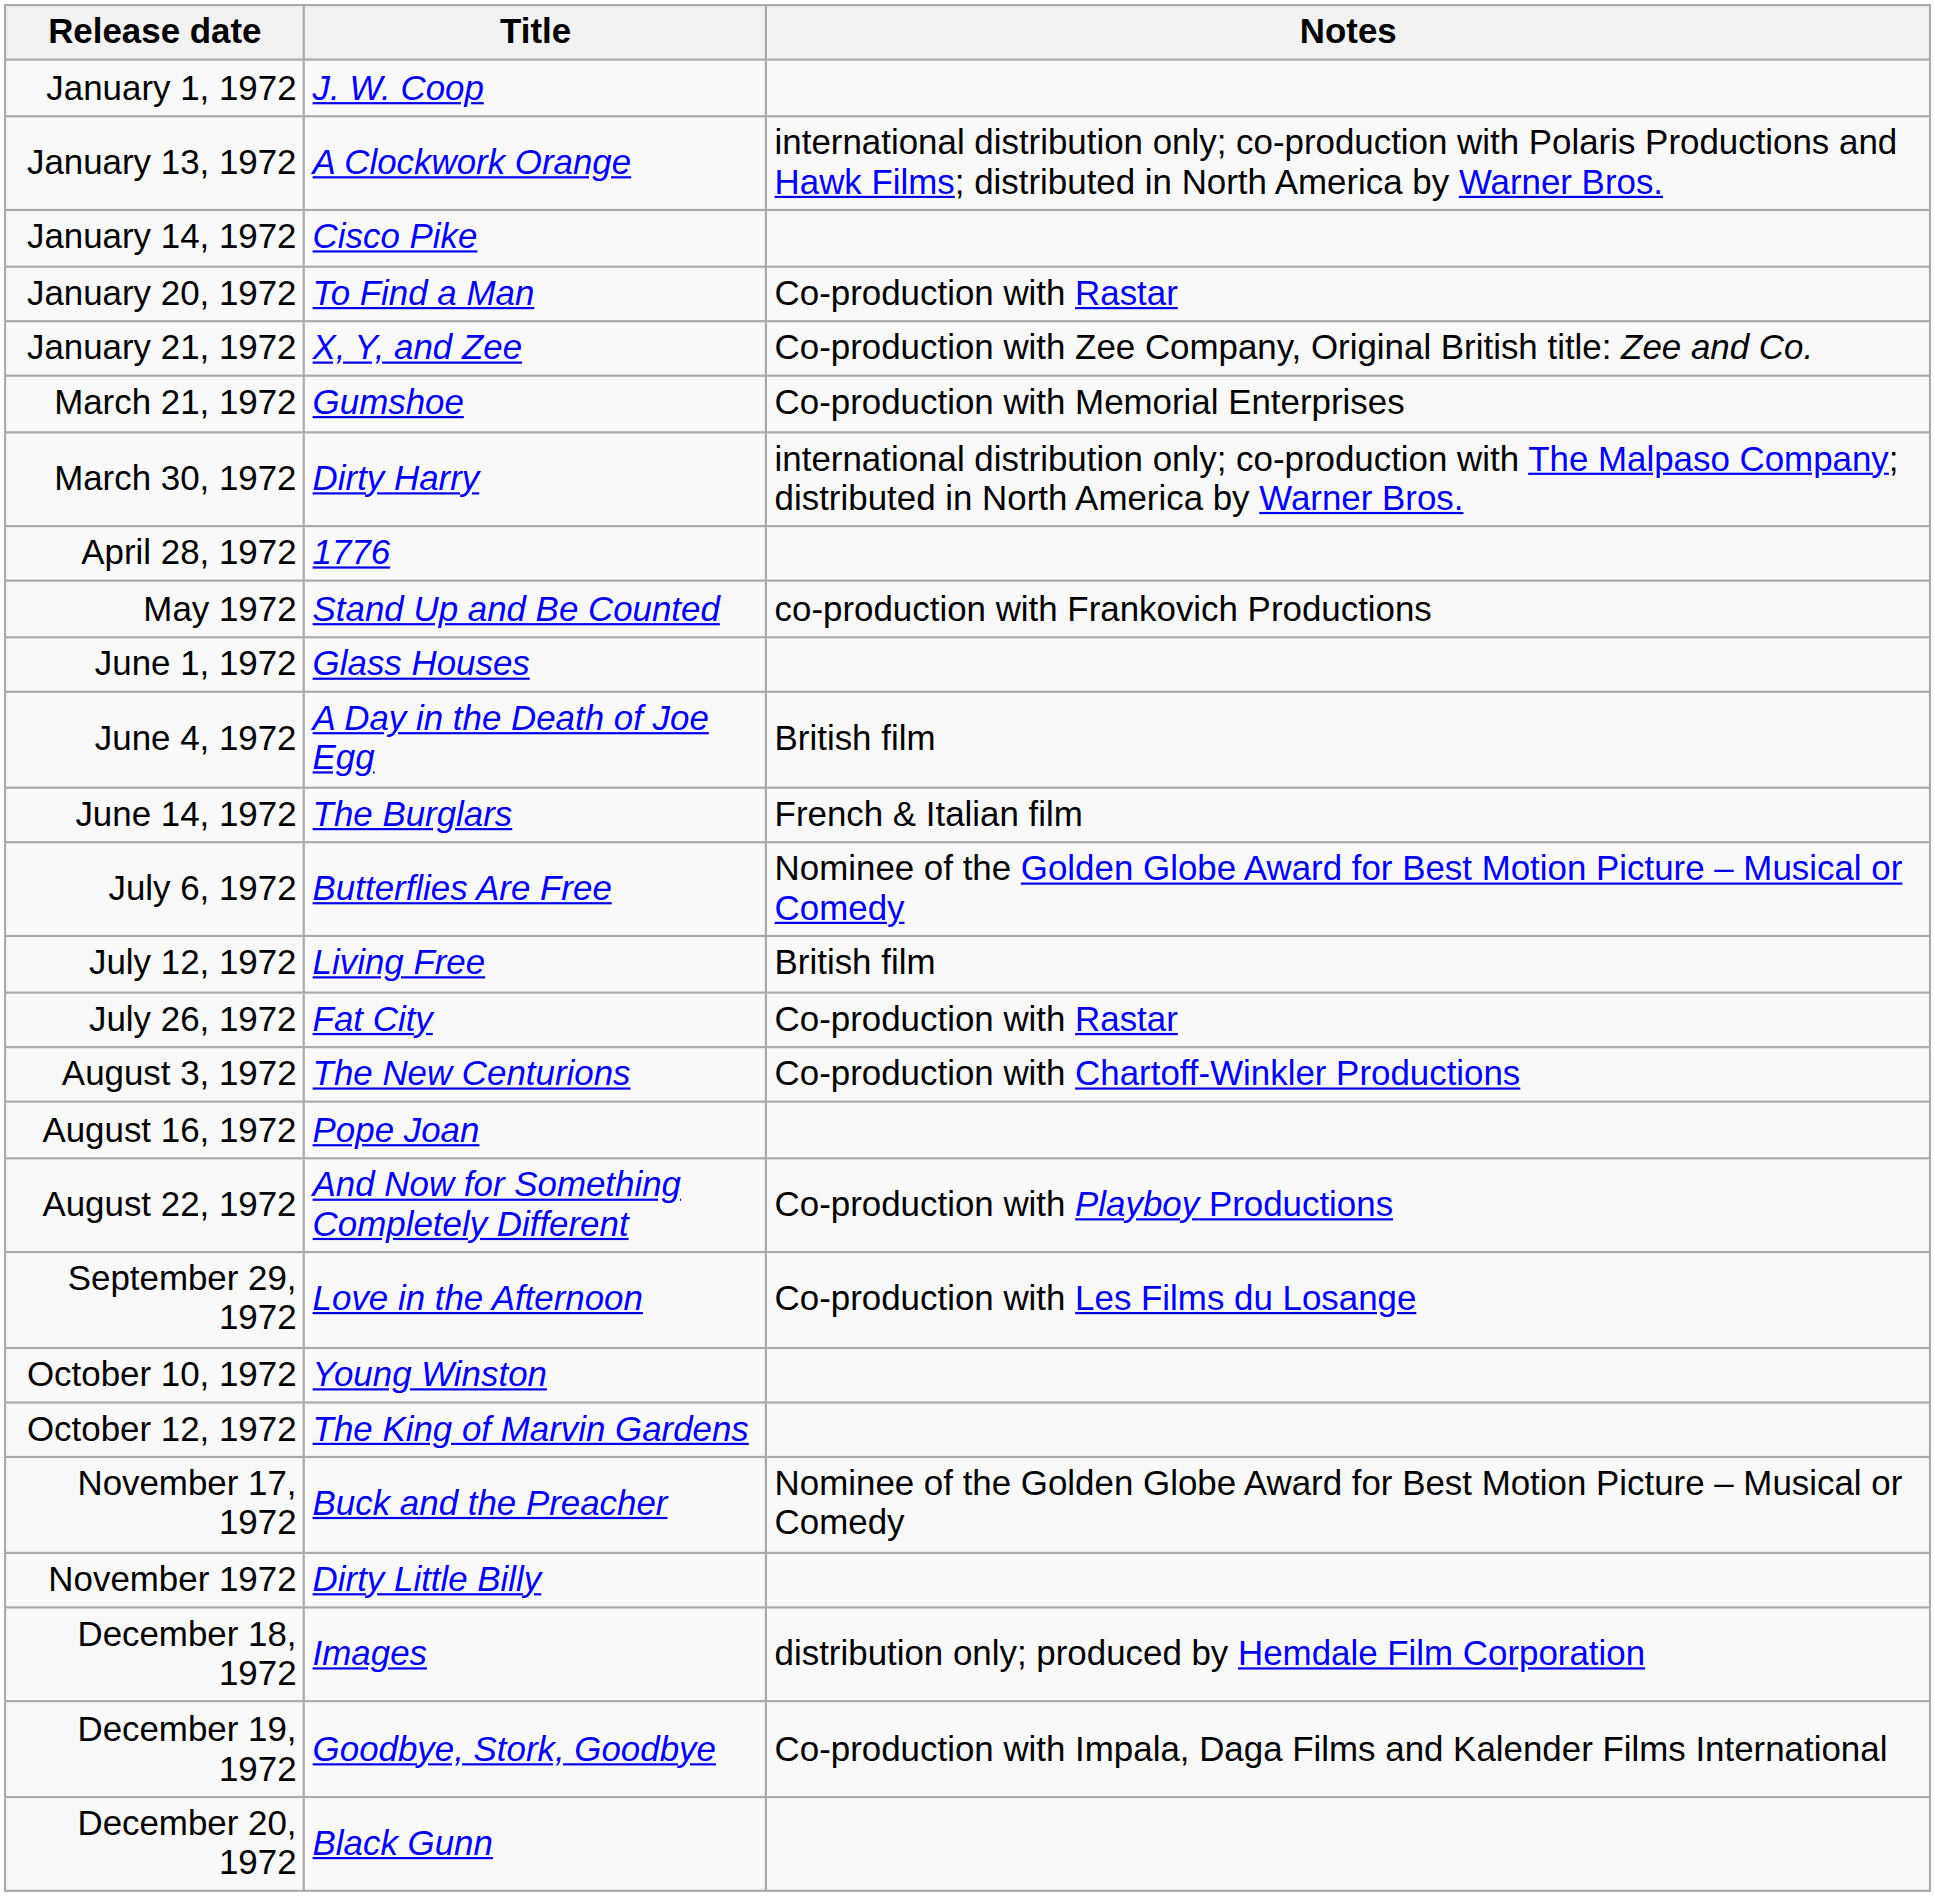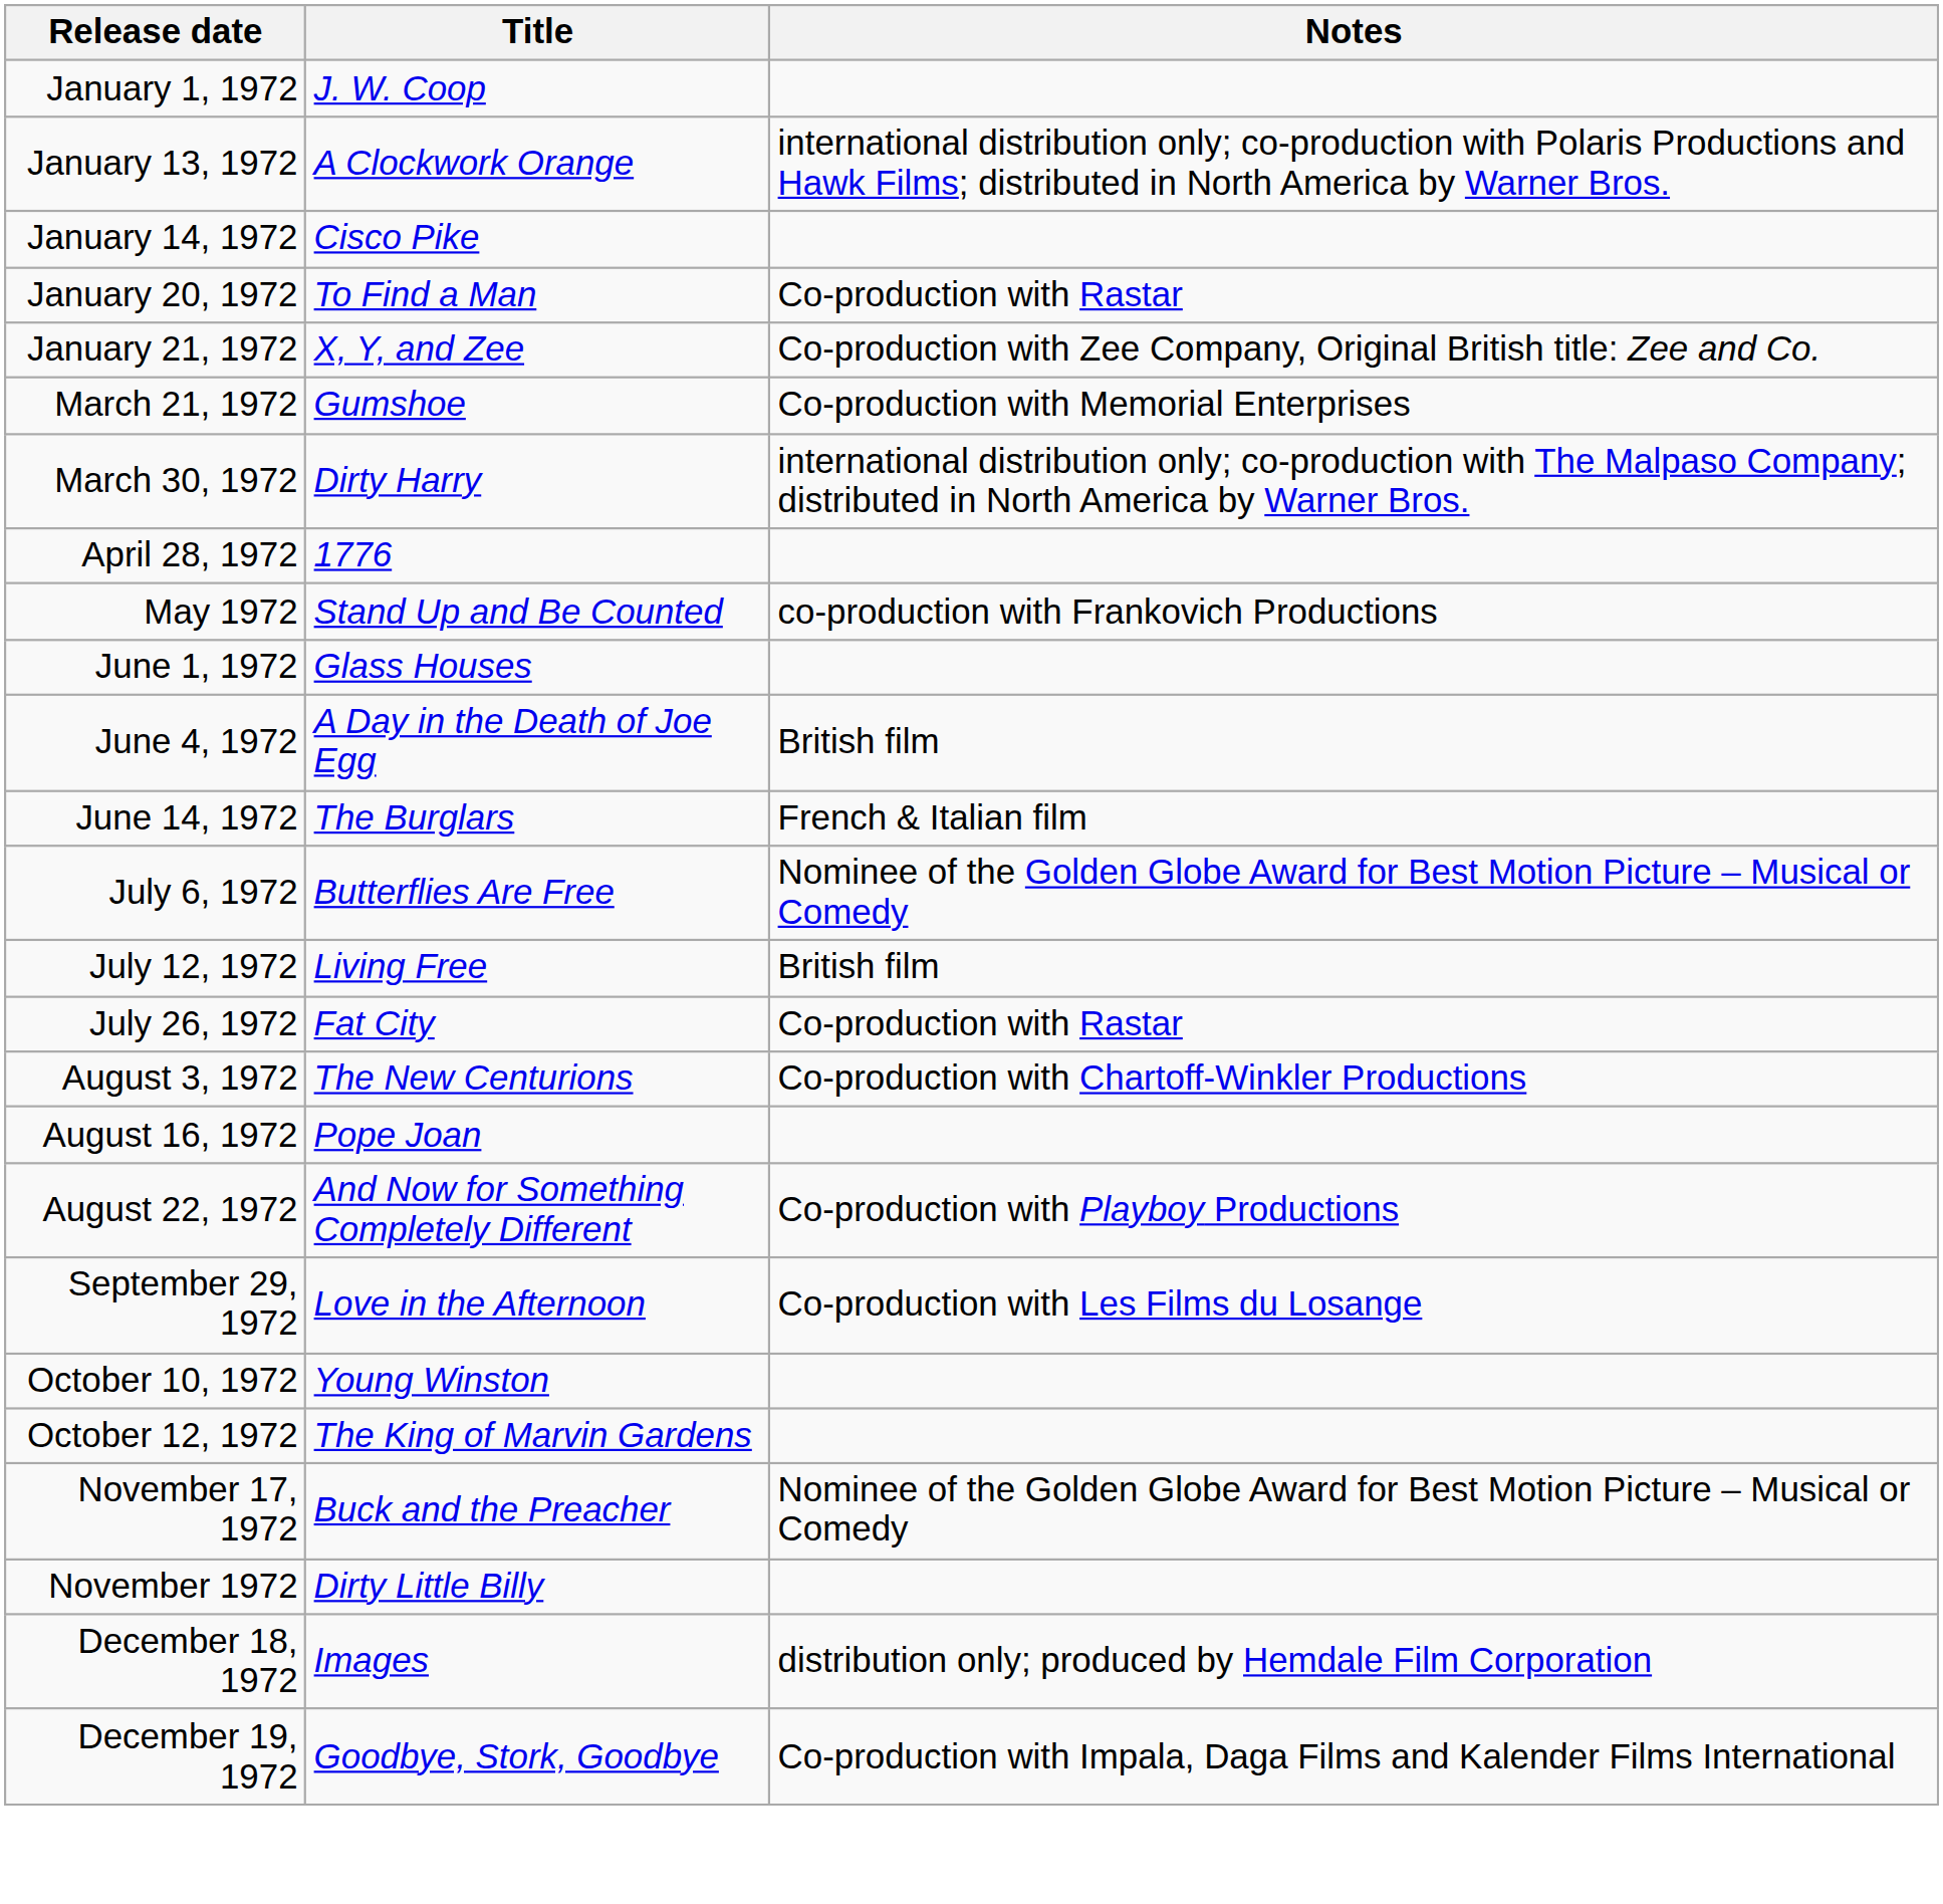- row: December 20, 1972 | Black Gunn
